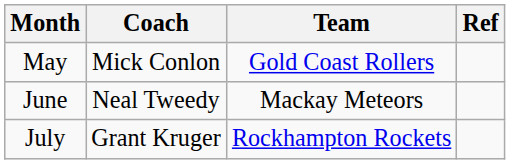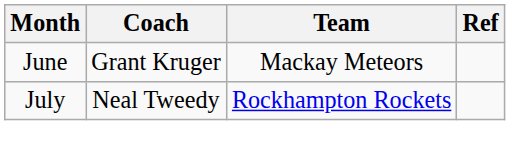- row: May | Mick Conlon | Gold Coast Rollers
June | Coach: Neal Tweedy -> Grant Kruger
July | Coach: Grant Kruger -> Neal Tweedy
